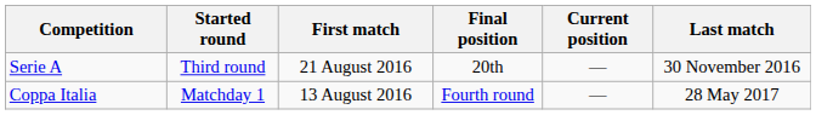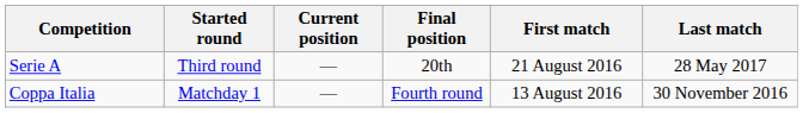columns swapped: Current position <-> First match
Serie A | Last match: 30 November 2016 -> 28 May 2017
Coppa Italia | Last match: 28 May 2017 -> 30 November 2016
